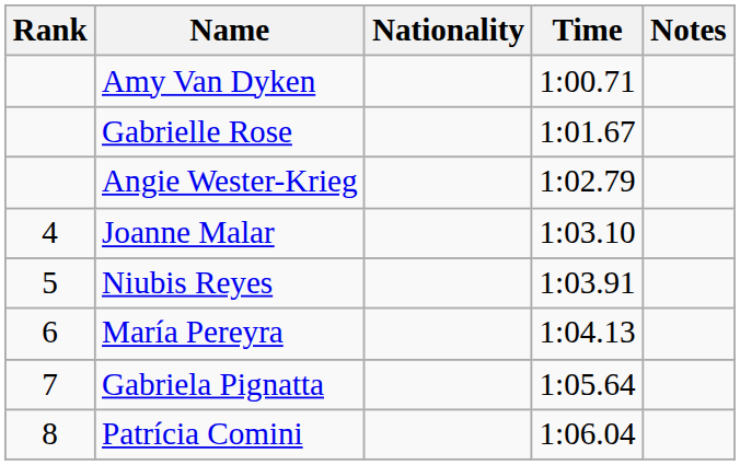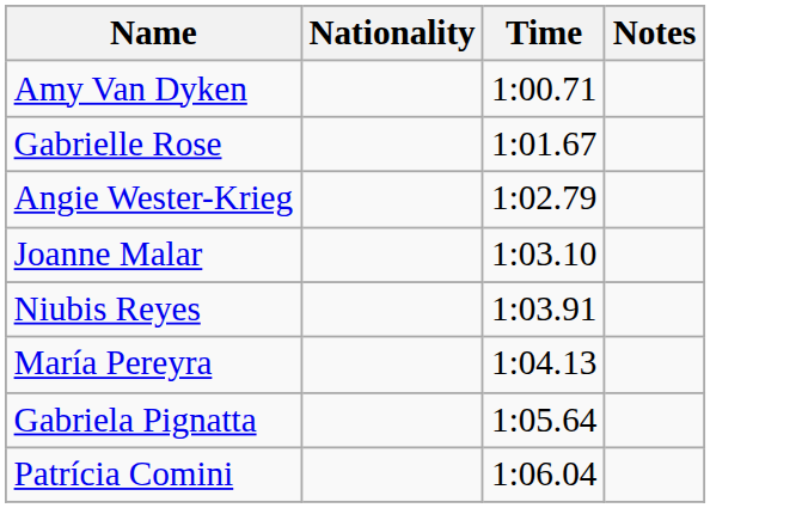- column: Rank | 4 | 5 | 6 | 7 | 8
